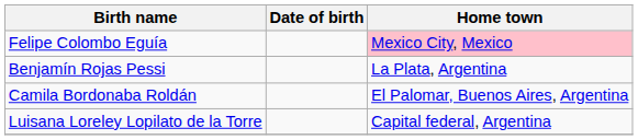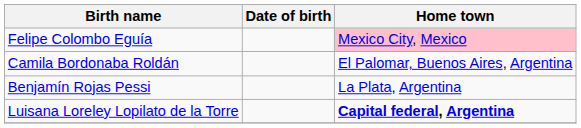rows swapped: Camila Bordonaba Roldán <-> Benjamín Rojas Pessi
Luisana Loreley Lopilato de la Torre | Home town: normal -> bold
